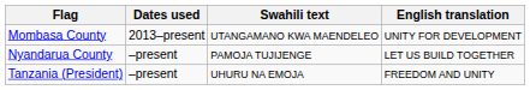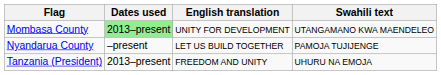columns swapped: Swahili text <-> English translation
Mombasa County | Dates used: no background -> lightgreen background
Tanzania (President) | Dates used: –present -> 2013–present
